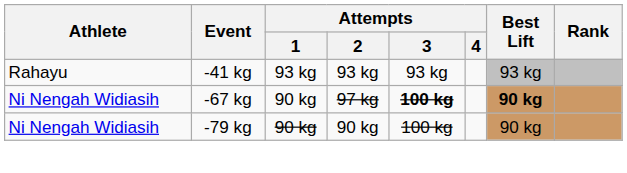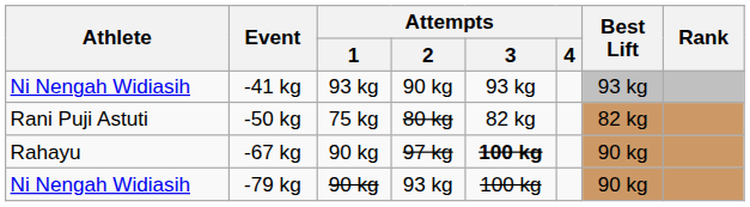-41 kg | Athlete: Rahayu -> Ni Nengah Widiasih
-41 kg | Attempts / 2: 93 kg -> 90 kg
+ row: Rani Puji Astuti | -50 kg | 75 kg | 80 kg | 82 kg | 82 kg
-67 kg | Athlete: Ni Nengah Widiasih -> Rahayu
-67 kg | Best Lift: bold -> normal
-79 kg | Attempts / 2: 90 kg -> 93 kg
